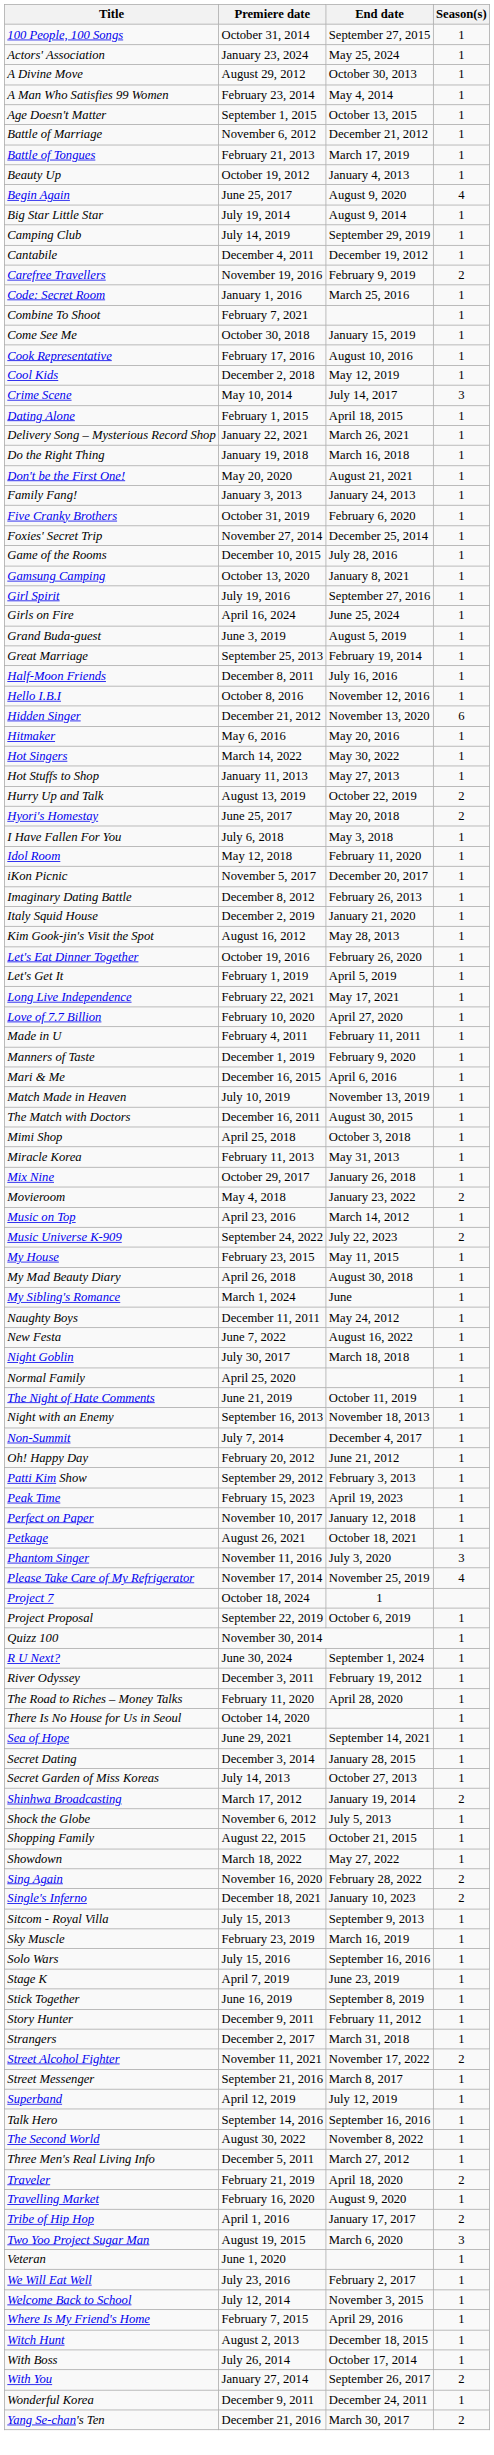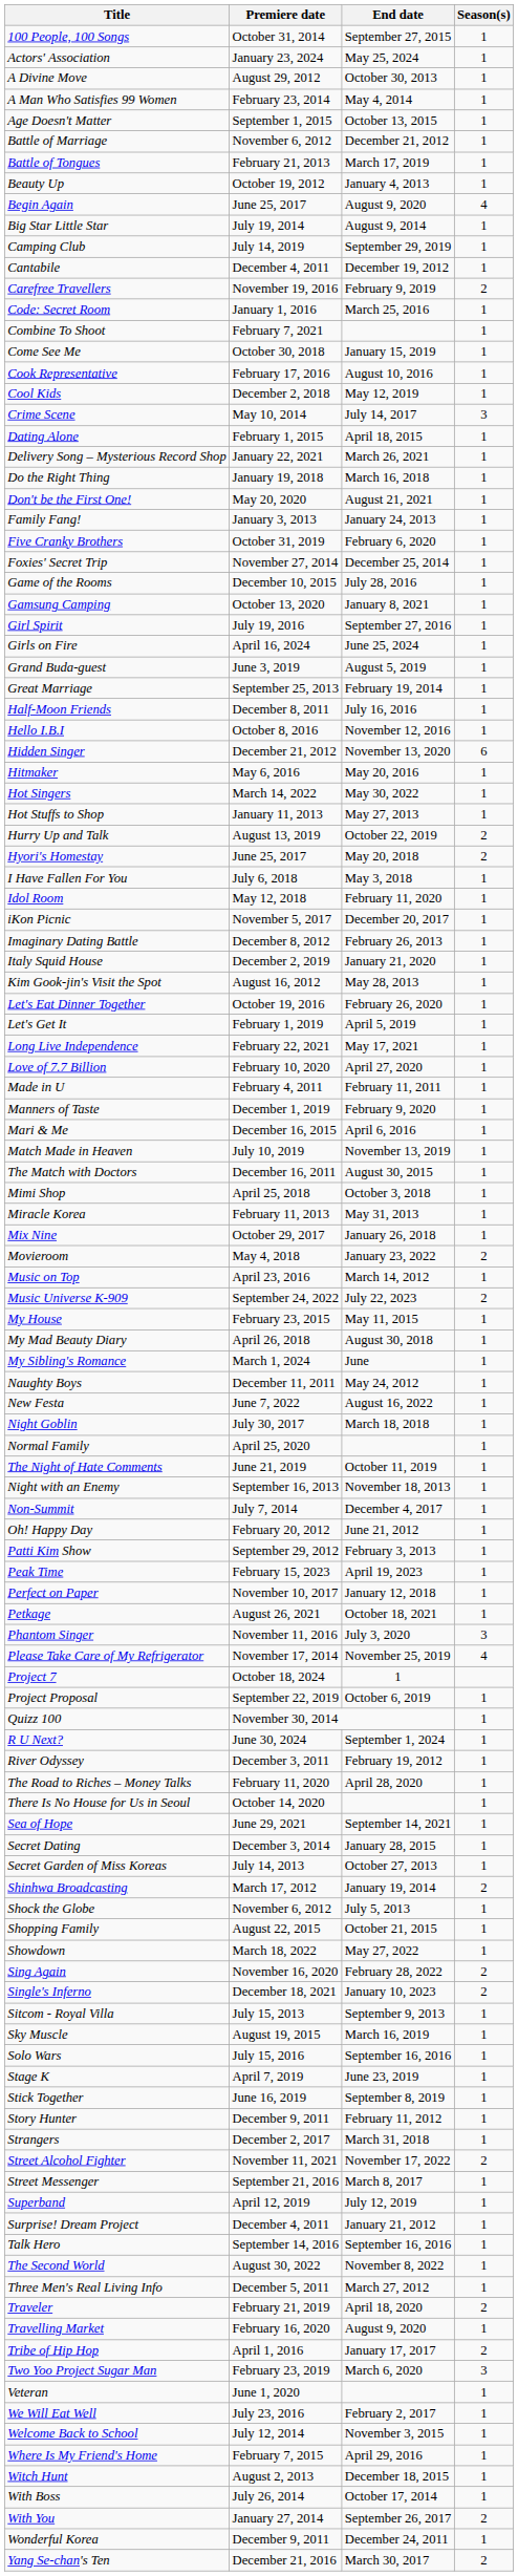Sky Muscle | Premiere date: February 23, 2019 -> August 19, 2015
+ row: Surprise! Dream Project | December 4, 2011 | January 21, 2012 | 1
Two Yoo Project Sugar Man | Premiere date: August 19, 2015 -> February 23, 2019
